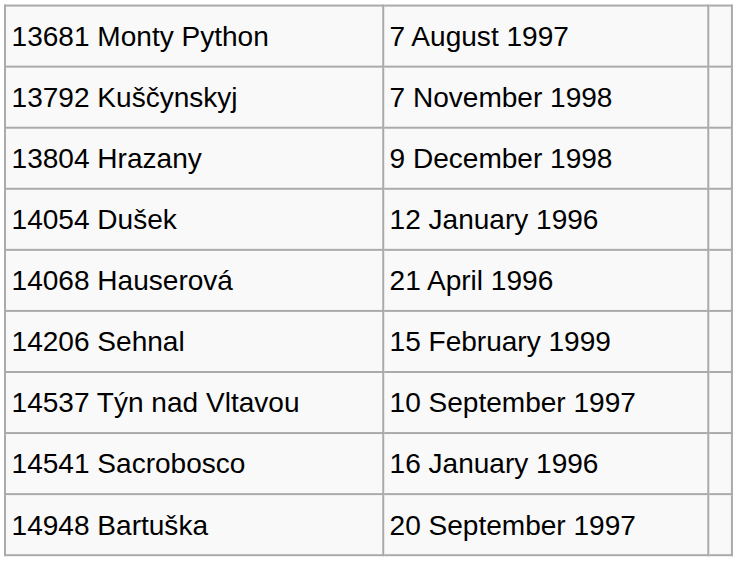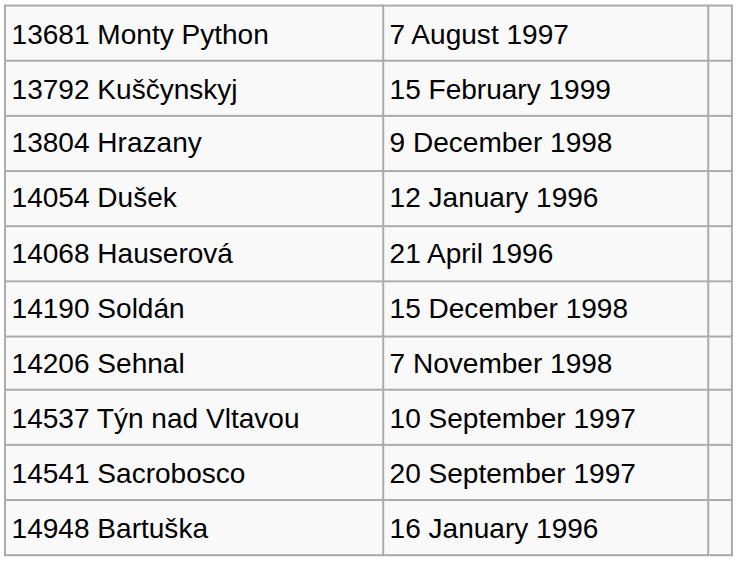13792 Kuščynskyj | column 2: 7 November 1998 -> 15 February 1999
+ row: 14190 Soldán | 15 December 1998
14206 Sehnal | column 2: 15 February 1999 -> 7 November 1998
14541 Sacrobosco | column 2: 16 January 1996 -> 20 September 1997
14948 Bartuška | column 2: 20 September 1997 -> 16 January 1996
